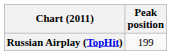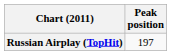Russian Airplay (TopHit) | Peak position: 199 -> 197
